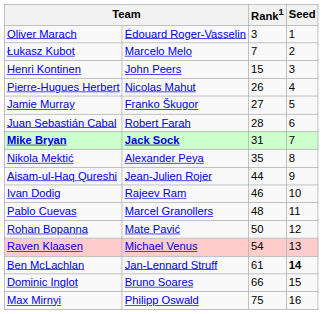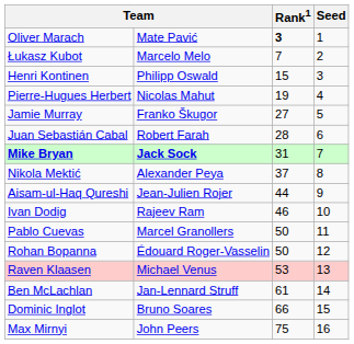Oliver Marach | column 2: Édouard Roger-Vasselin -> Mate Pavić
Oliver Marach | Rank1: normal -> bold
Henri Kontinen | column 2: John Peers -> Philipp Oswald
Pierre-Hugues Herbert | Rank1: 26 -> 19
Nikola Mektić | Rank1: 35 -> 37
Pablo Cuevas | Rank1: 48 -> 50
Rohan Bopanna | column 2: Mate Pavić -> Édouard Roger-Vasselin
Raven Klaasen | Rank1: 54 -> 53
Ben McLachlan | Seed: bold -> normal
Max Mirnyi | column 2: Philipp Oswald -> John Peers
